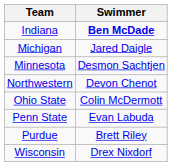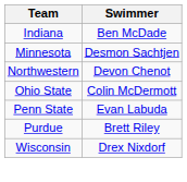Indiana | Swimmer: bold -> normal
- row: Michigan | Jared Daigle
